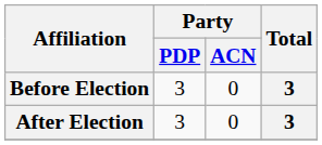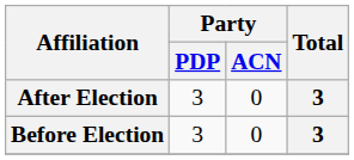rows swapped: Before Election <-> After Election
